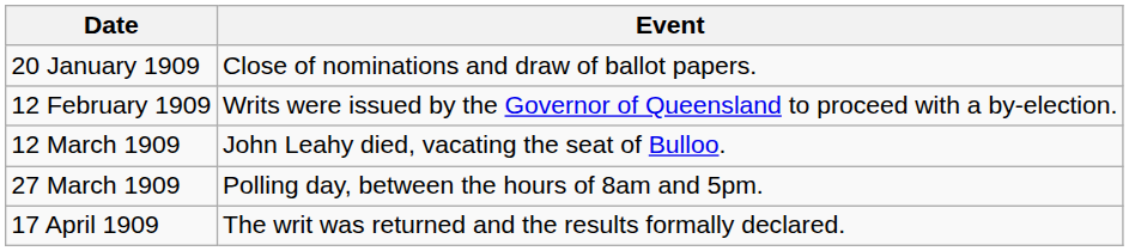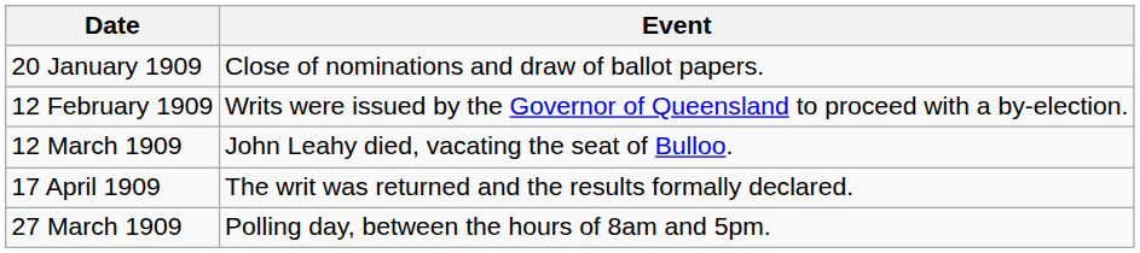rows swapped: 27 March 1909 <-> 17 April 1909
